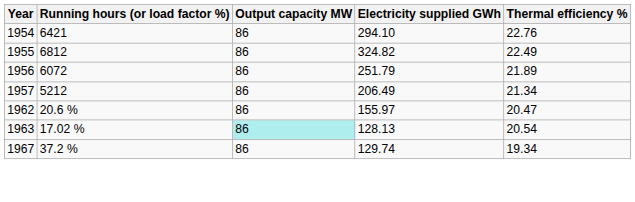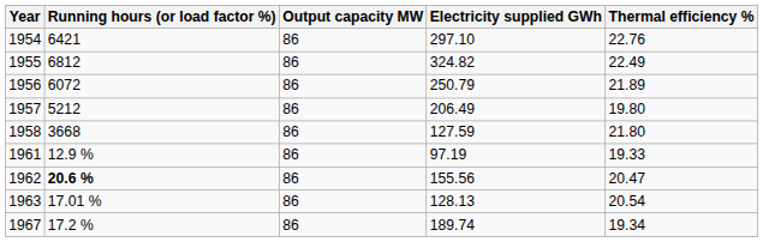1954 | Electricity supplied GWh: 294.10 -> 297.10
1956 | Electricity supplied GWh: 251.79 -> 250.79
1957 | Thermal efficiency %: 21.34 -> 19.80
+ row: 1958 | 3668 | 86 | 127.59 | 21.80
+ row: 1961 | 12.9 % | 86 | 97.19 | 19.33
1962 | Running hours (or load factor %): normal -> bold
1962 | Electricity supplied GWh: 155.97 -> 155.56
1963 | Running hours (or load factor %): 17.02 % -> 17.01 %
1963 | Output capacity MW: paleturquoise background -> no background
1967 | Running hours (or load factor %): 37.2 % -> 17.2 %
1967 | Electricity supplied GWh: 129.74 -> 189.74
